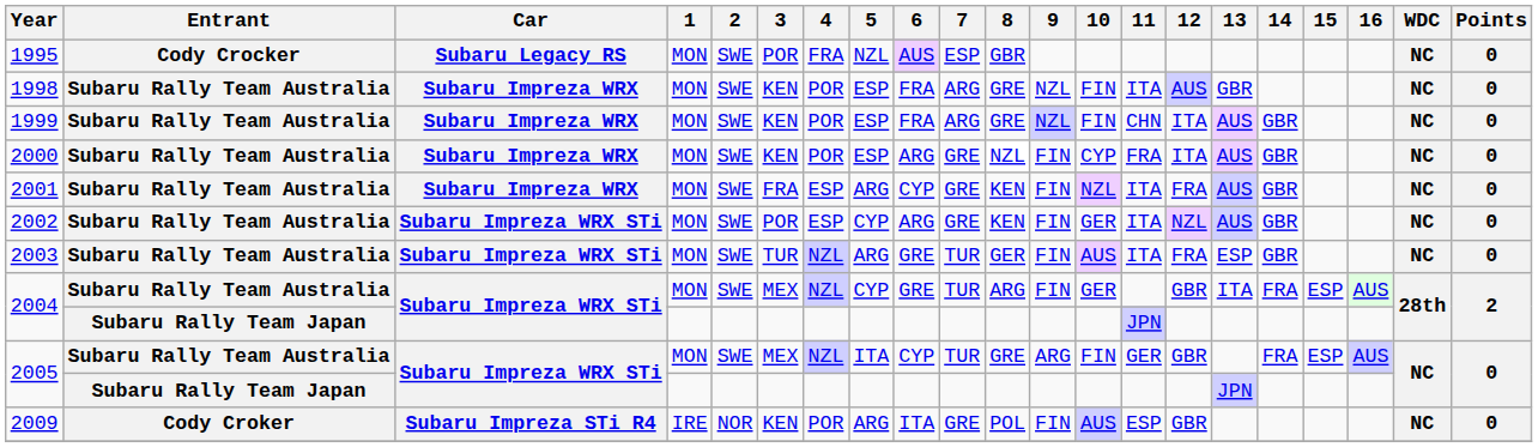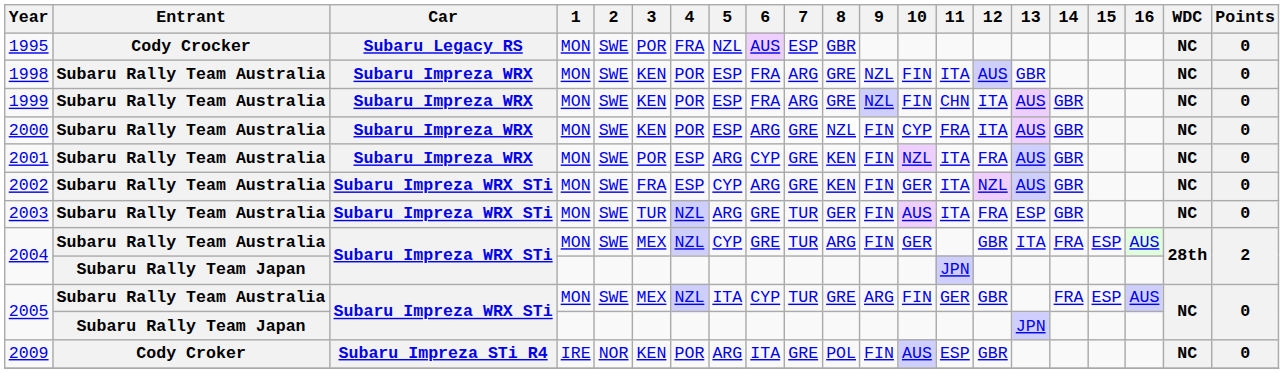2001 | 3: FRA -> POR
2002 | 3: POR -> FRA
